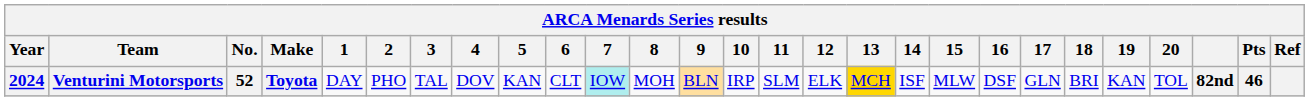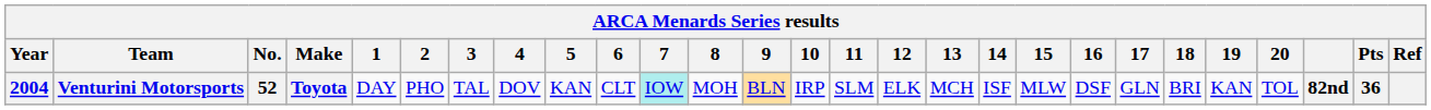Venturini Motorsports | Year: 2024 -> 2004
Venturini Motorsports | 13: gold background -> no background
Venturini Motorsports | Pts: 46 -> 36
